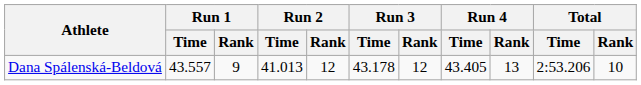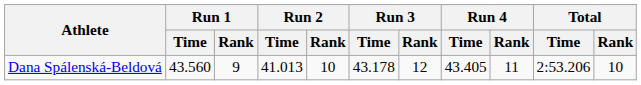Dana Spálenská-Beldová | Run 1 / Time: 43.557 -> 43.560
Dana Spálenská-Beldová | Run 2 / Rank: 12 -> 10
Dana Spálenská-Beldová | Run 4 / Rank: 13 -> 11
